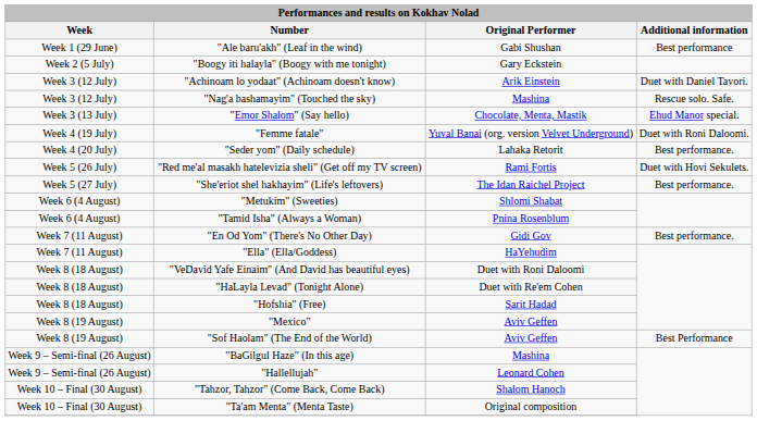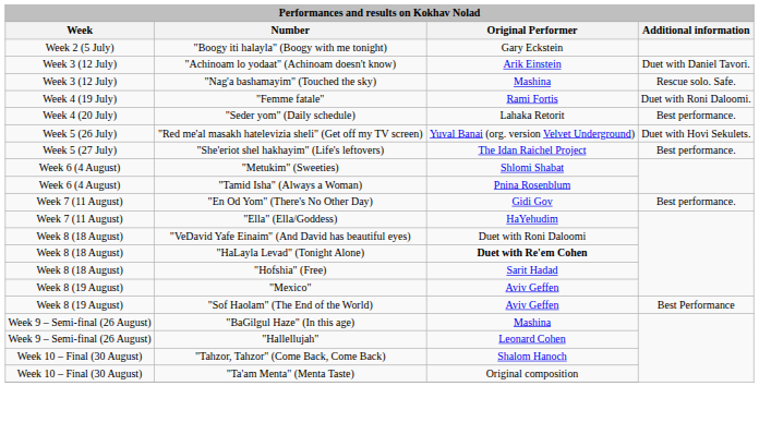- row: Week 1 (29 June) | "Ale baru'akh" (Leaf in the wind) | Gabi Shushan | Best performance
- row: Week 3 (13 July) | "Emor Shalom" (Say hello) | Chocolate, Menta, Mastik | Ehud Manor special.
"Femme fatale" | Original Performer: Yuval Banai (org. version Velvet Underground) -> Rami Fortis
"Red me'al masakh hatelevizia sheli" (Get off my TV screen) | Original Performer: Rami Fortis -> Yuval Banai (org. version Velvet Underground)
"HaLayla Levad" (Tonight Alone) | Original Performer: normal -> bold
